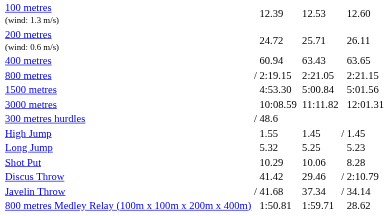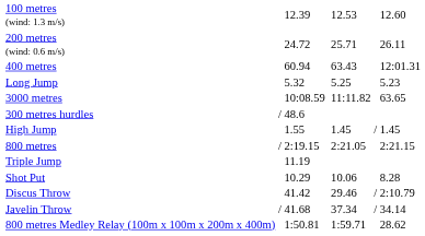400 metres | column 7: 63.65 -> 12:01.31
rows swapped: 800 metres <-> Long Jump
- row: 1500 metres | 4:53.30 | 5:00.84 | 5:01.56
3000 metres | column 7: 12:01.31 -> 63.65
+ row: Triple Jump | 11.19
